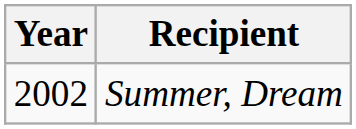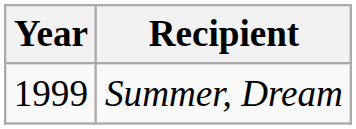Summer, Dream | Year: 2002 -> 1999
